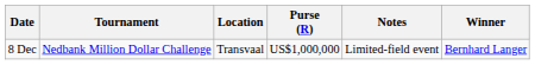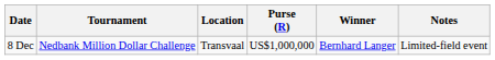columns swapped: Winner <-> Notes
